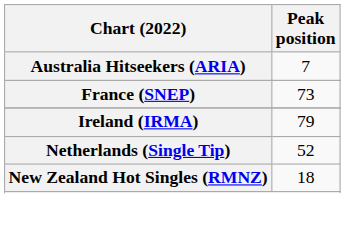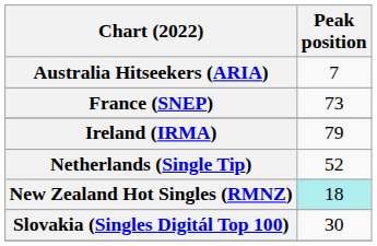New Zealand Hot Singles (RMNZ) | Peak position: no background -> paleturquoise background
+ row: Slovakia (Singles Digitál Top 100) | 30
